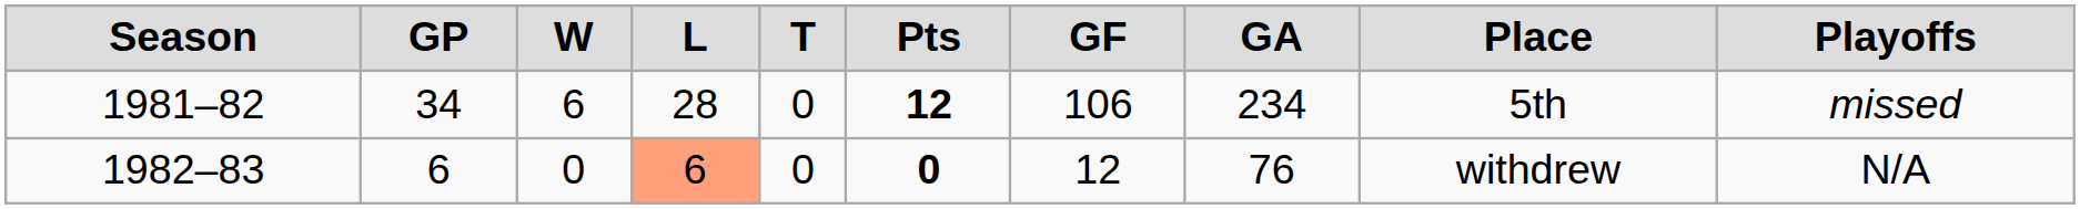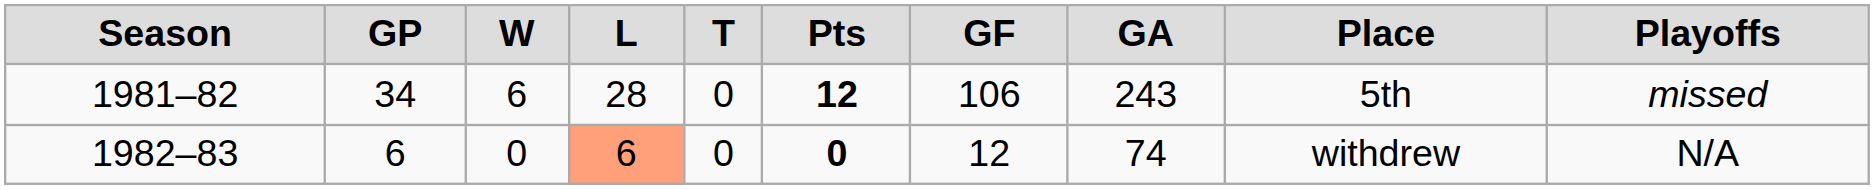1981–82 | column 8: 234 -> 243
1982–83 | column 8: 76 -> 74
